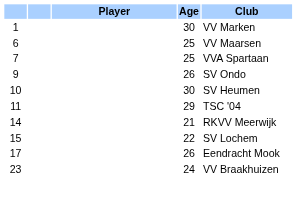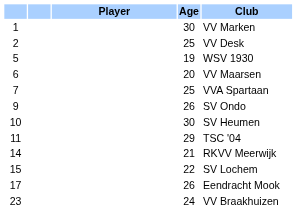+ row: 2 | 25 | VV Desk
+ row: 5 | 19 | WSV 1930
6 | Age: 25 -> 20
